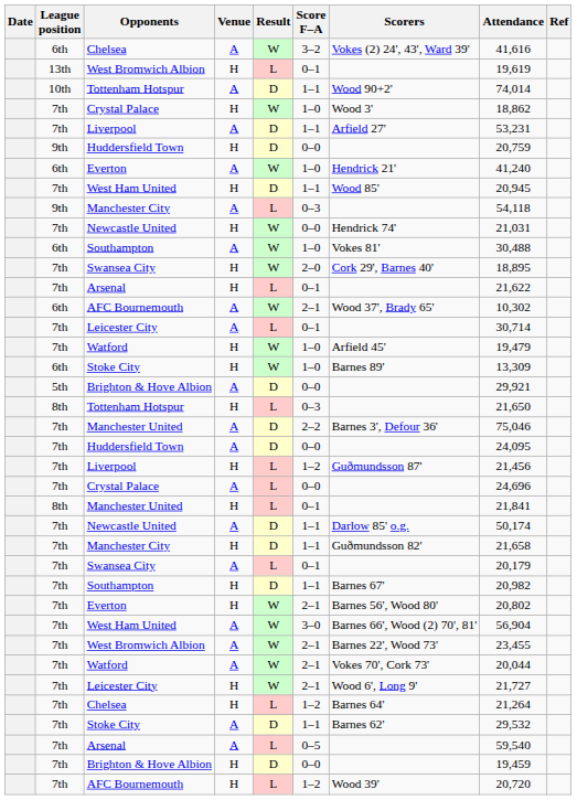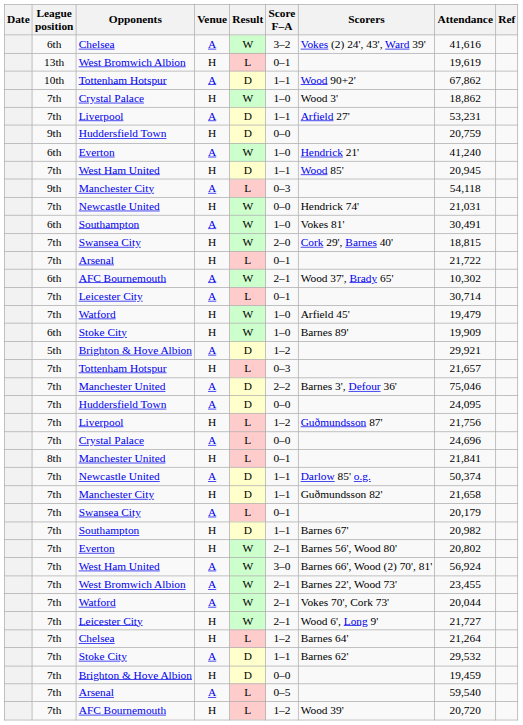Tottenham Hotspur / A | Attendance: 74,014 -> 67,862
Southampton / A | Attendance: 30,488 -> 30,491
Swansea City / H | Attendance: 18,895 -> 18,815
Arsenal / H | Attendance: 21,622 -> 21,722
Stoke City / H | Attendance: 13,309 -> 19,909
Brighton & Hove Albion / A | Score F–A: 0–0 -> 1–2
Tottenham Hotspur / H | League position: 8th -> 7th
Tottenham Hotspur / H | Attendance: 21,650 -> 21,657
Liverpool / H | Attendance: 21,456 -> 21,756
Newcastle United / A | Attendance: 50,174 -> 50,374
West Ham United / A | Attendance: 56,904 -> 56,924
rows swapped: Brighton & Hove Albion / H <-> Arsenal / A
